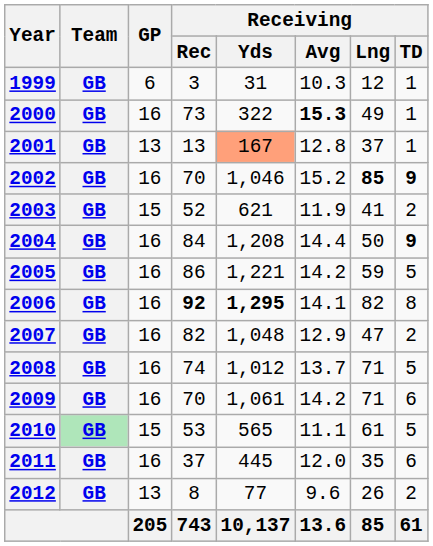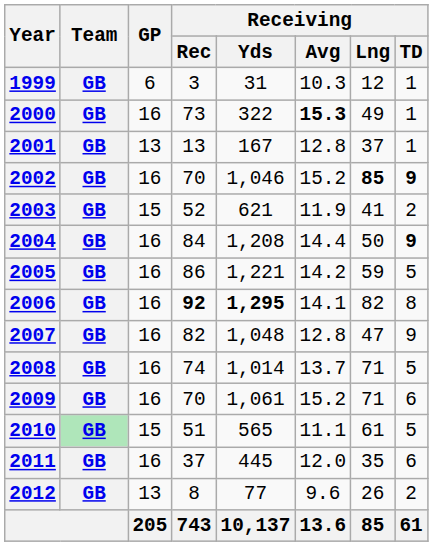2001 | Receiving / Yds: lightsalmon background -> no background
2007 | Receiving / Avg: 12.9 -> 12.8
2007 | Receiving / TD: 2 -> 9
2008 | Receiving / Yds: 1,012 -> 1,014
2009 | Receiving / Avg: 14.2 -> 15.2
2010 | Receiving / Rec: 53 -> 51
